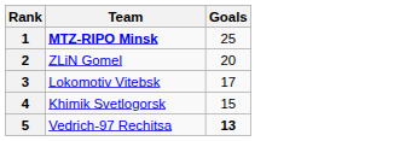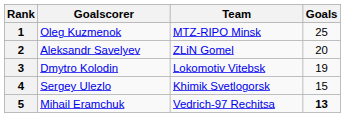+ column: Goalscorer | Oleg Kuzmenok | Aleksandr Savelyev | Dmytro Kolodin | Sergey Ulezlo | Mihail Eramchuk
1 | Team: bold -> normal
3 | Goals: 17 -> 19
